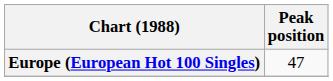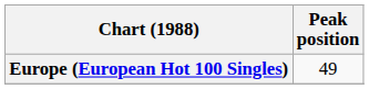Europe (European Hot 100 Singles) | Peak position: 47 -> 49
